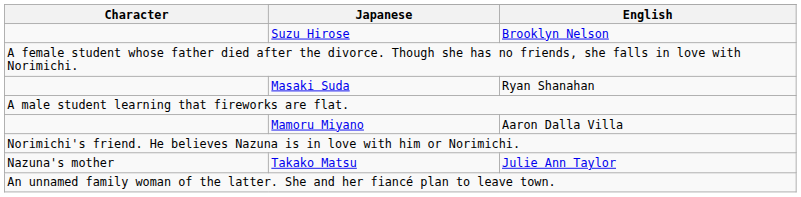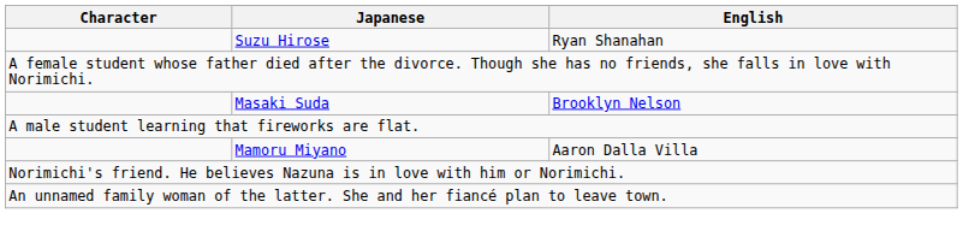Suzu Hirose | English: Brooklyn Nelson -> Ryan Shanahan
Masaki Suda | English: Ryan Shanahan -> Brooklyn Nelson
- row: Nazuna's mother | Takako Matsu | Julie Ann Taylor
